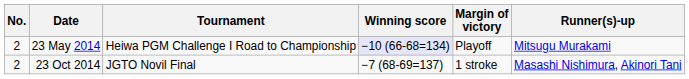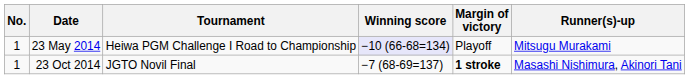23 May 2014 | No.: 2 -> 1
23 Oct 2014 | No.: 2 -> 1
23 Oct 2014 | Margin of victory: normal -> bold
